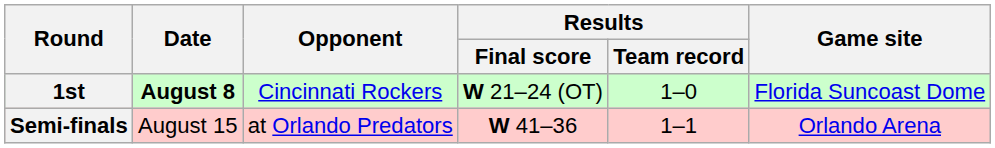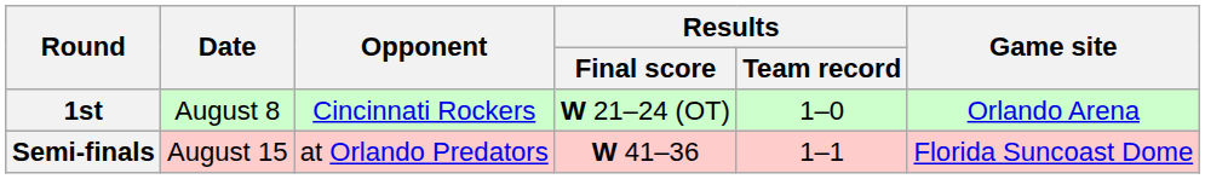1st | Date: bold -> normal
1st | Game site: Florida Suncoast Dome -> Orlando Arena
Semi-finals | Game site: Orlando Arena -> Florida Suncoast Dome
